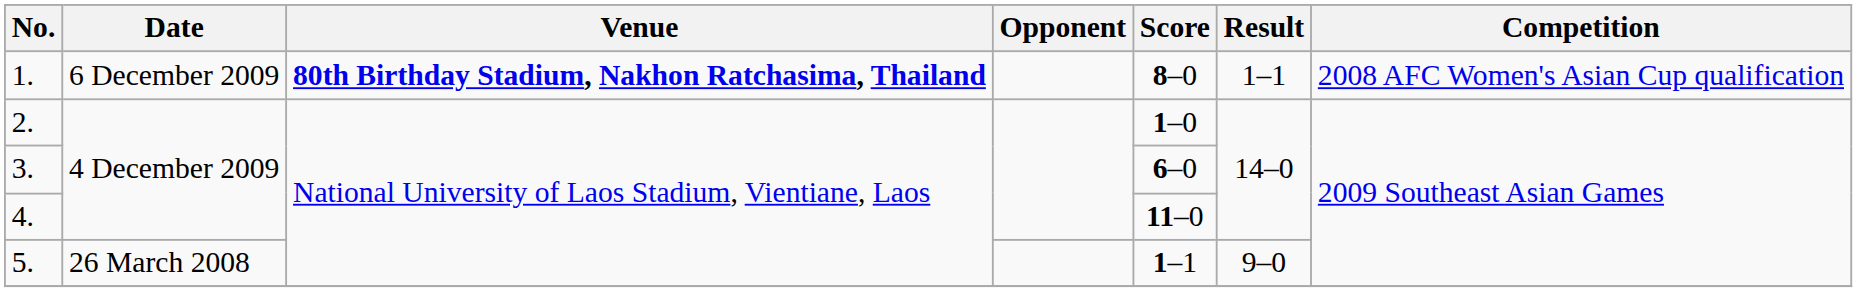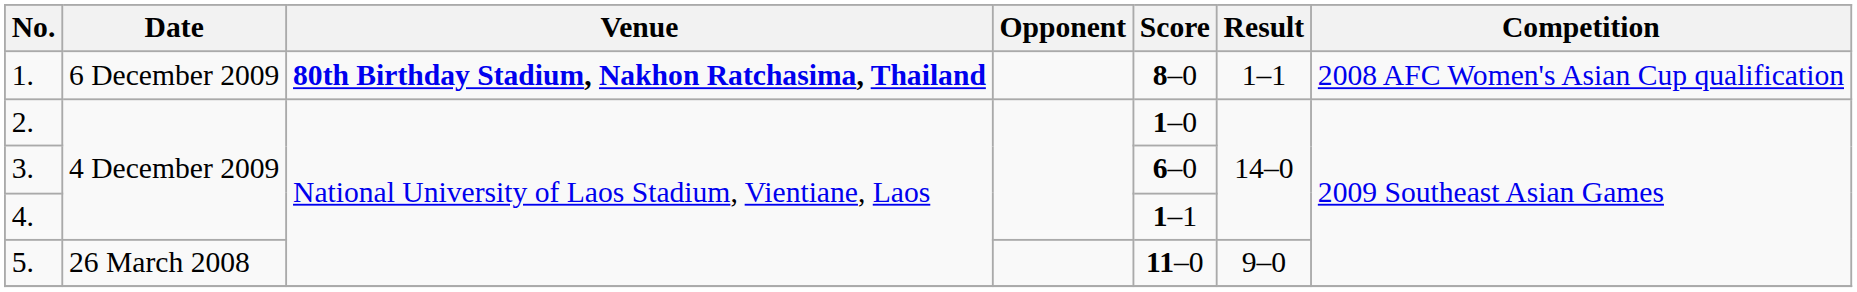4. | Score: 11–0 -> 1–1
5. | Score: 1–1 -> 11–0
